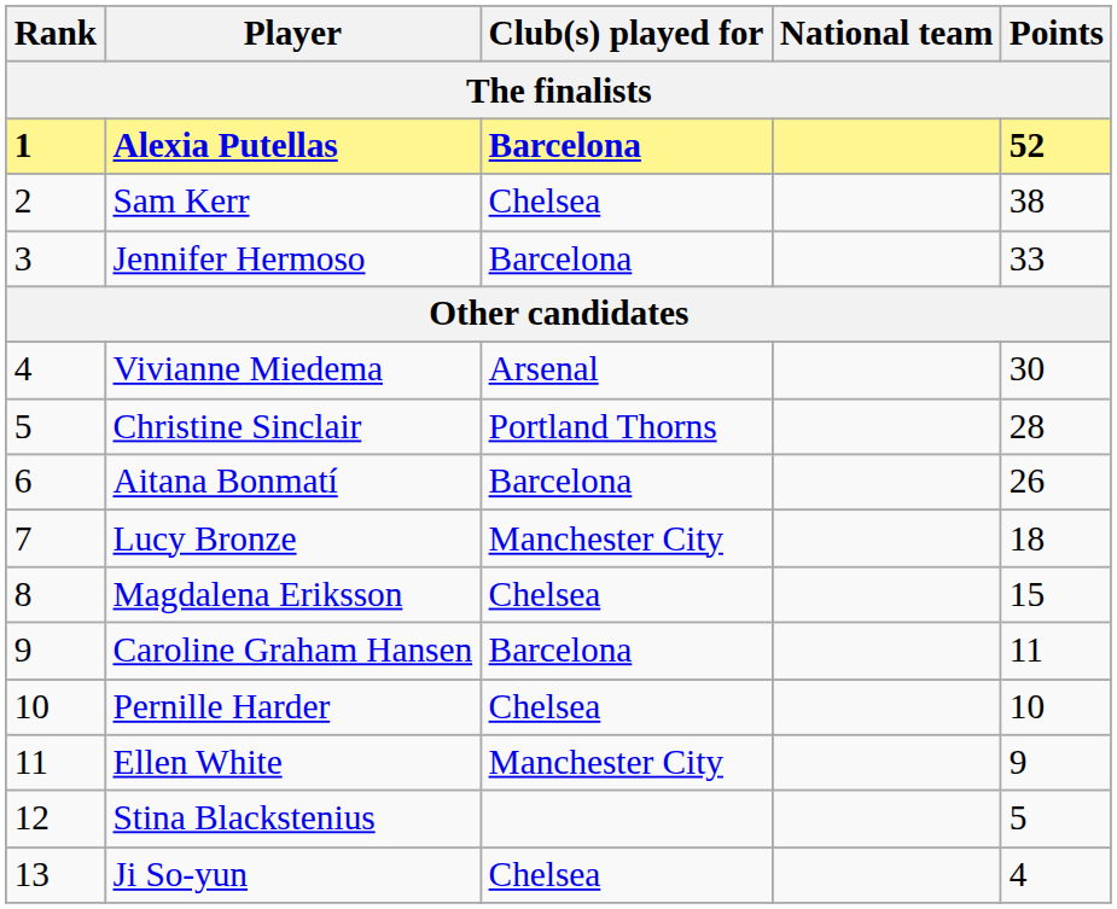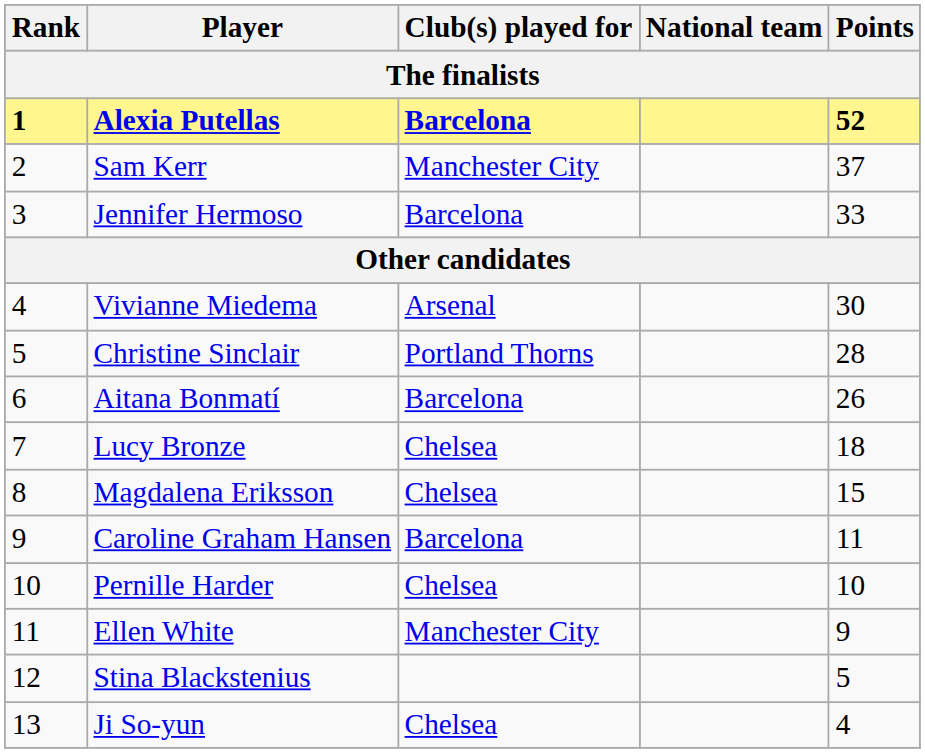Sam Kerr | Club(s) played for: Chelsea -> Manchester City
Sam Kerr | Points: 38 -> 37
Lucy Bronze | Club(s) played for: Manchester City -> Chelsea
